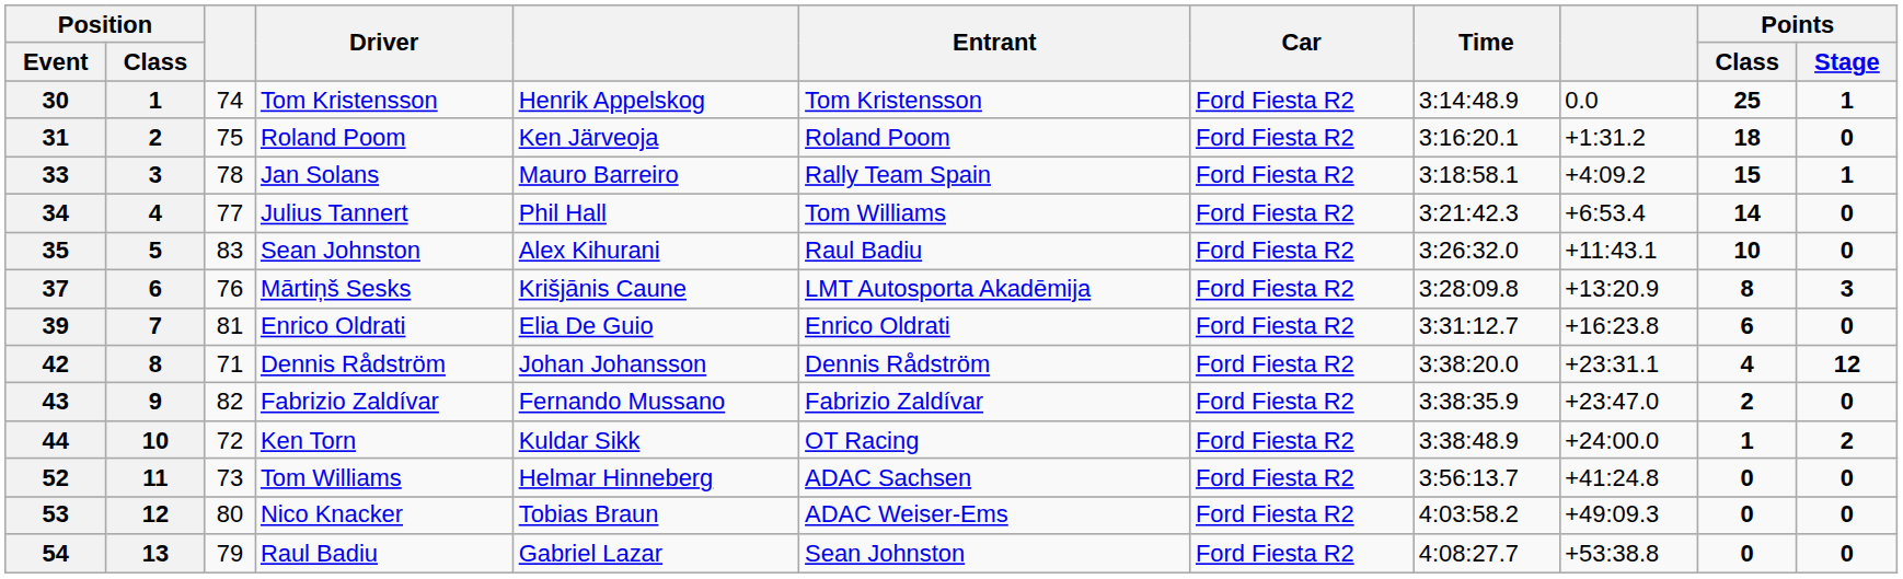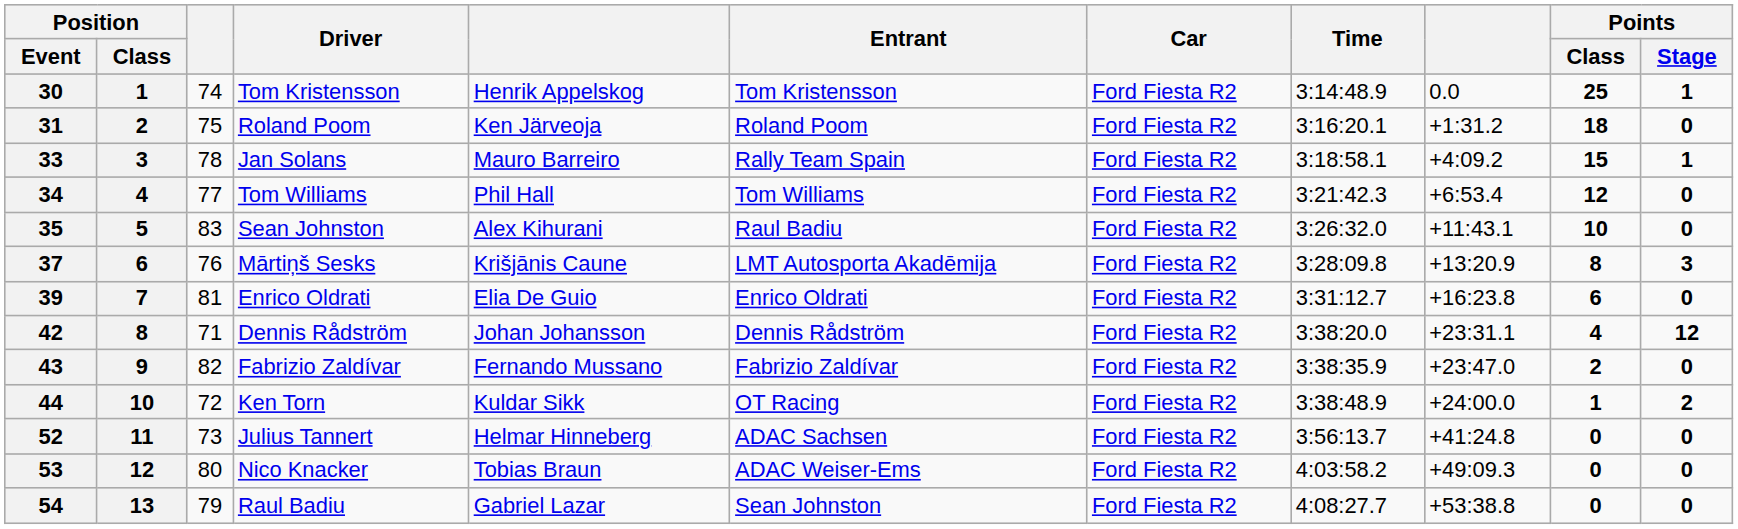34 | Driver: Julius Tannert -> Tom Williams
34 | Points / Class: 14 -> 12
52 | Driver: Tom Williams -> Julius Tannert
